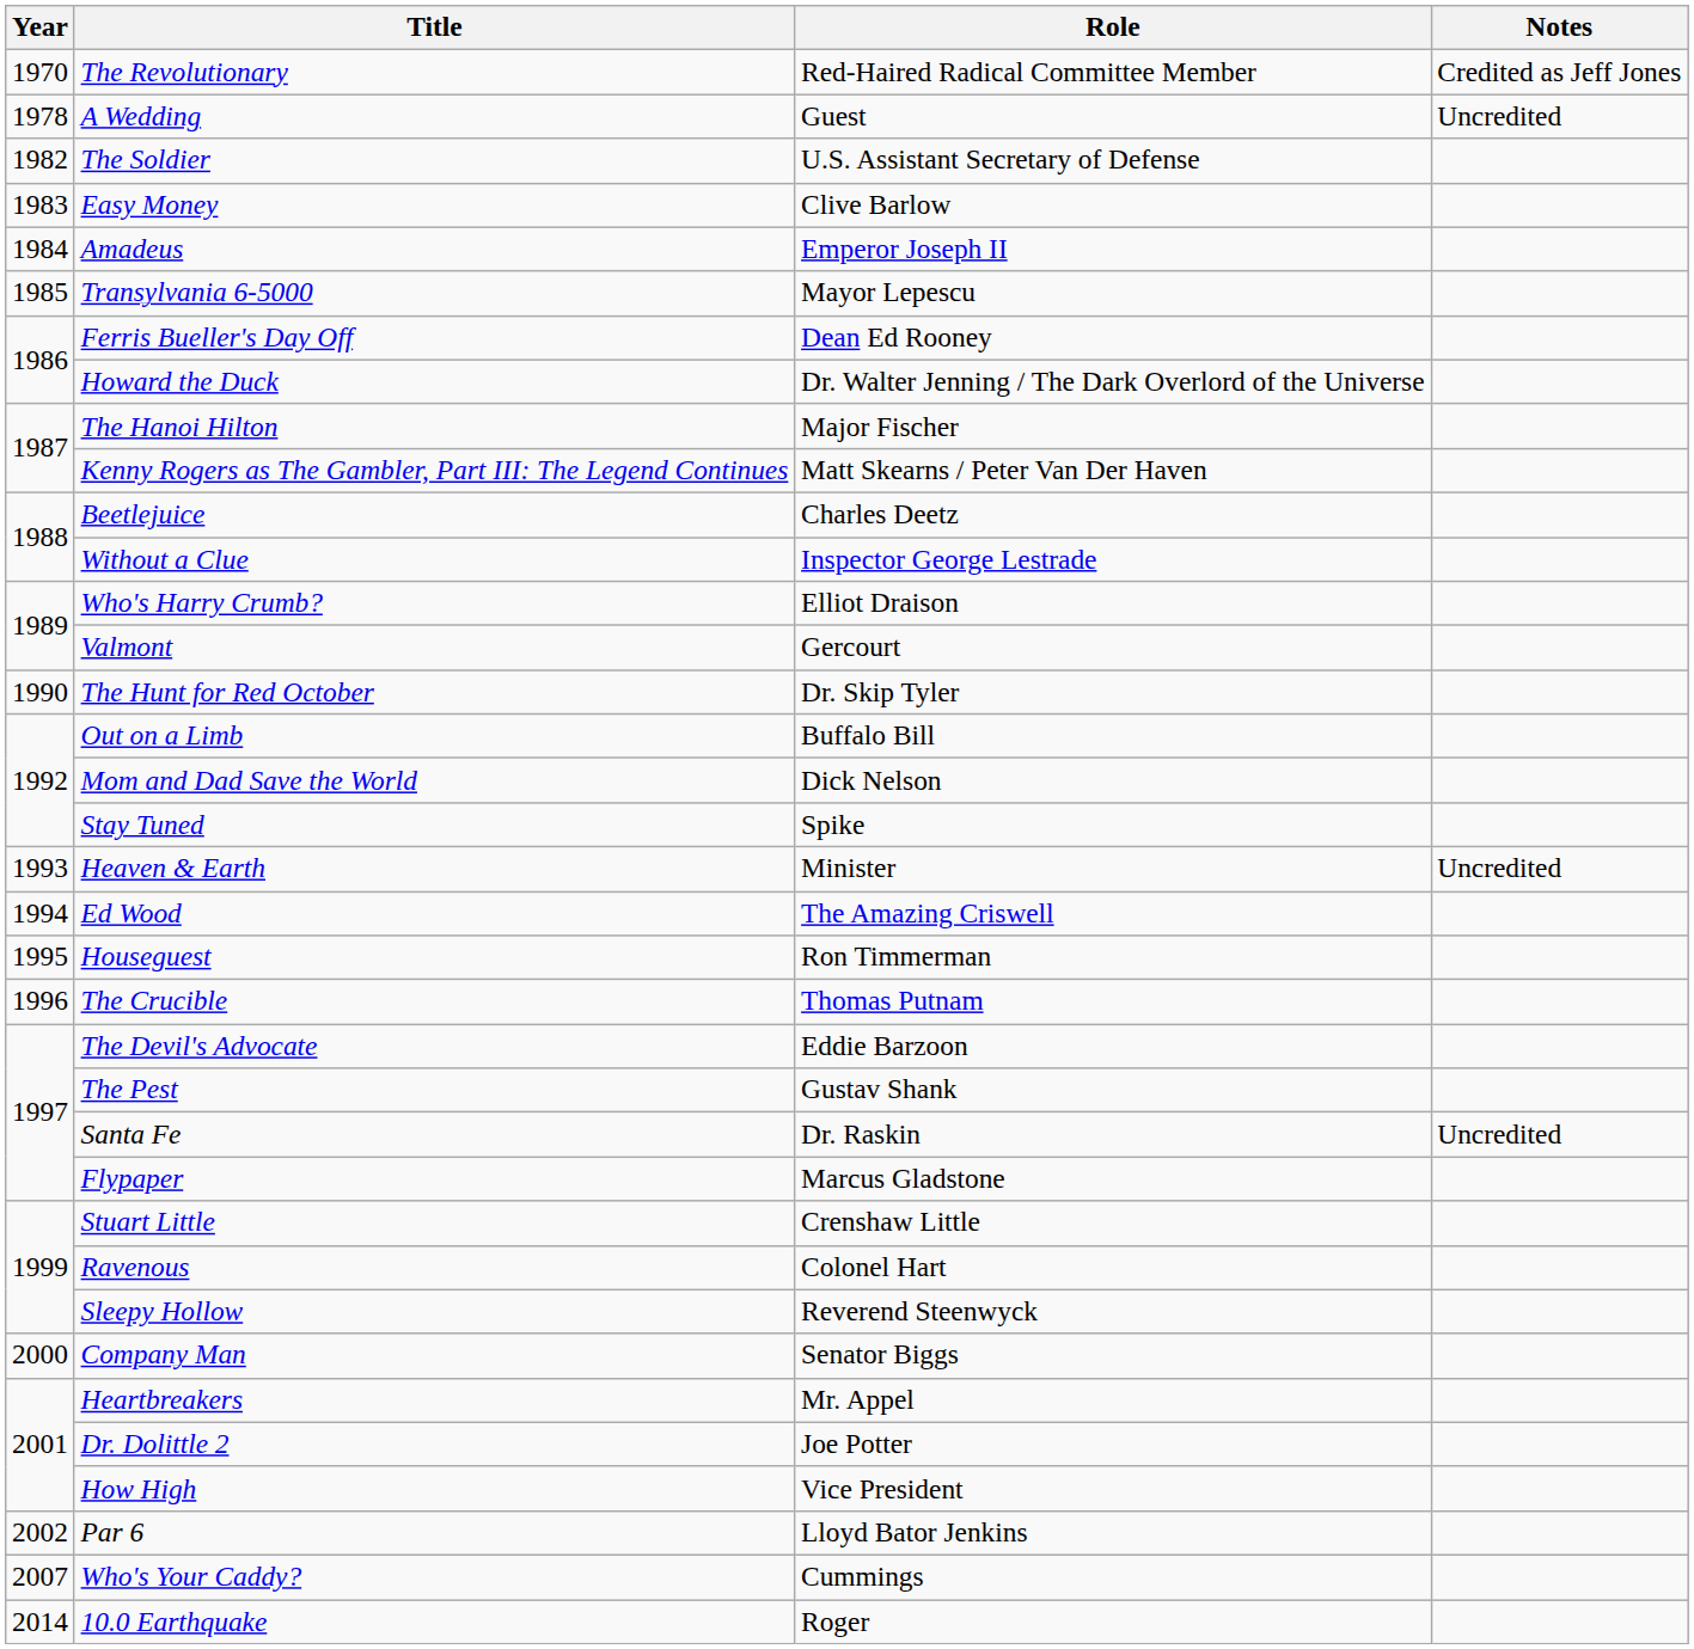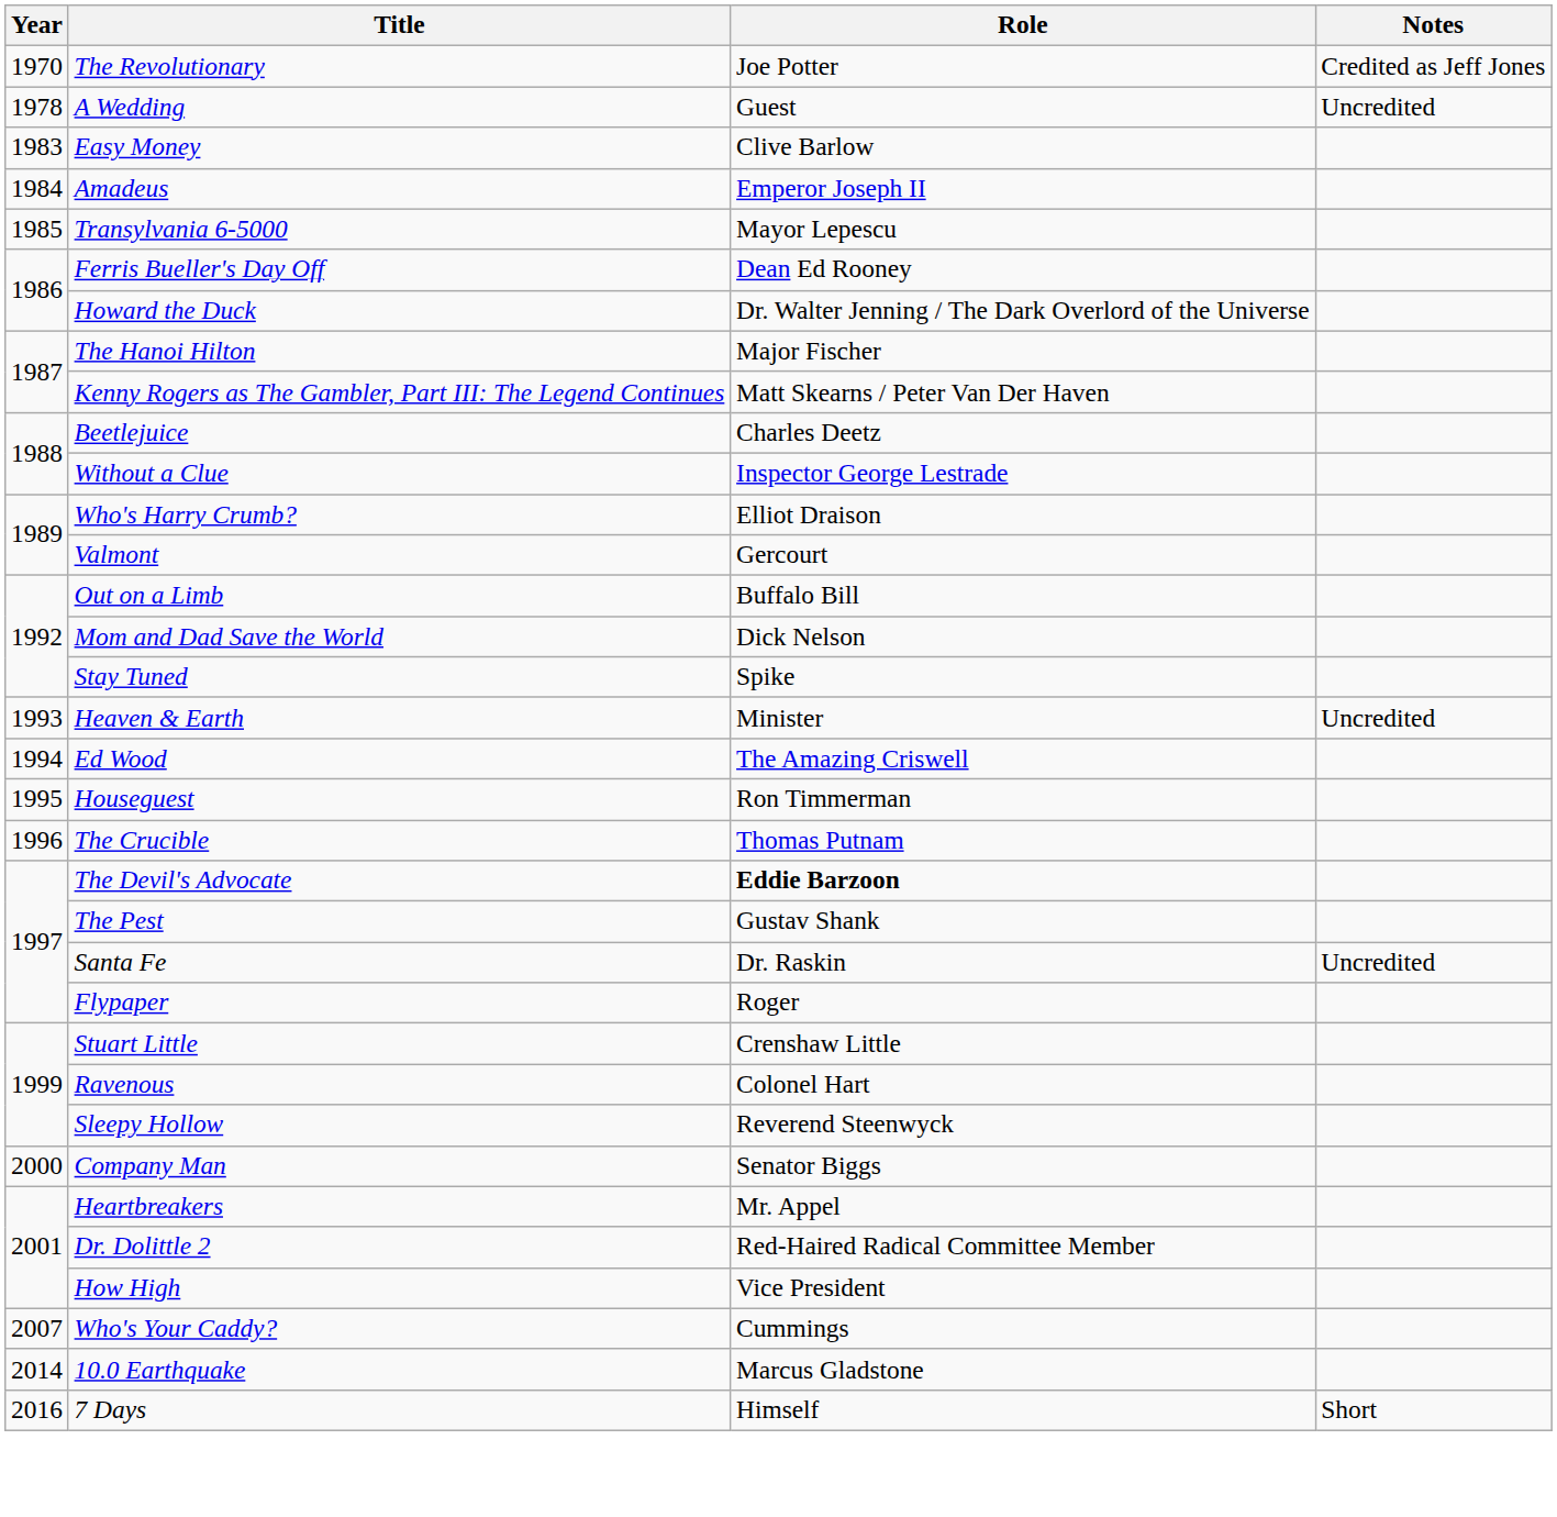The Revolutionary | Role: Red-Haired Radical Committee Member -> Joe Potter
- row: 1982 | The Soldier | U.S. Assistant Secretary of Defense
- row: 1990 | The Hunt for Red October | Dr. Skip Tyler
The Devil's Advocate | Role: normal -> bold
Flypaper | Role: Marcus Gladstone -> Roger
Dr. Dolittle 2 | Role: Joe Potter -> Red-Haired Radical Committee Member
- row: 2002 | Par 6 | Lloyd Bator Jenkins
10.0 Earthquake | Role: Roger -> Marcus Gladstone
+ row: 2016 | 7 Days | Himself | Short
